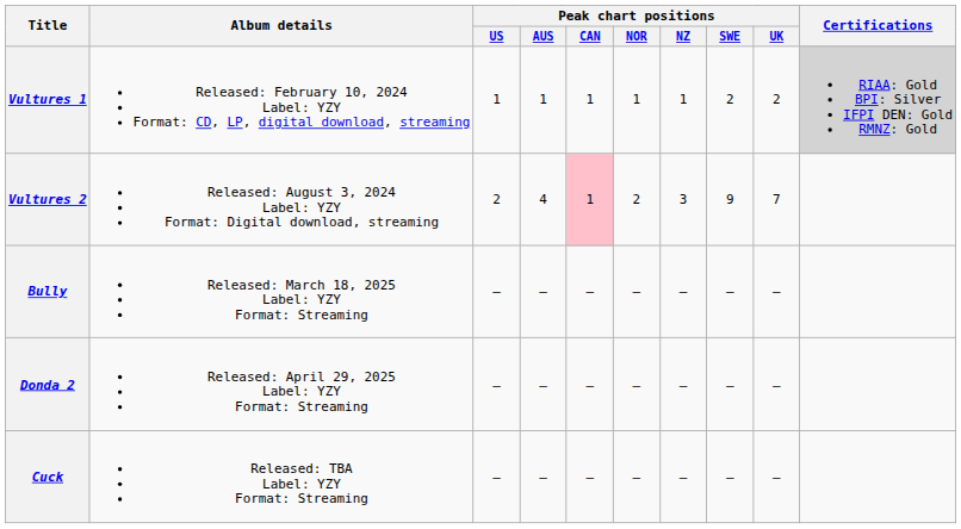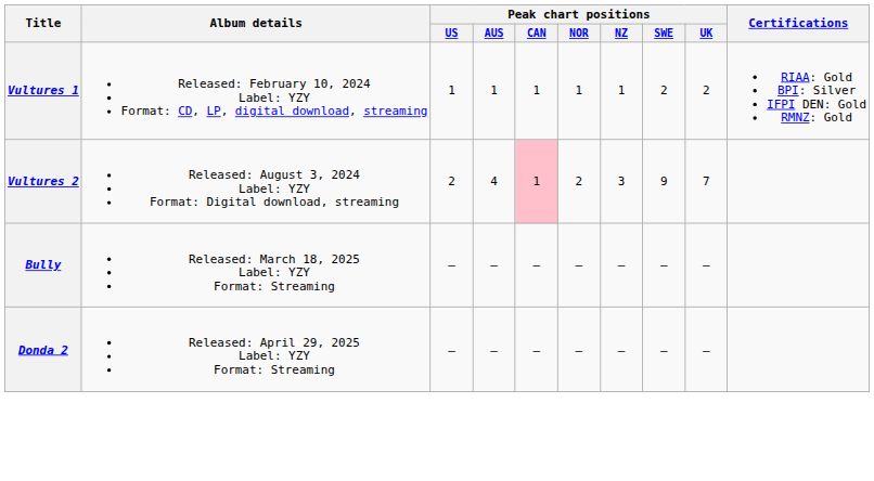Vultures 1 | Certifications: lightgrey background -> no background
- row: Cuck | Released: TBA Label: YZY Format: Streaming | — | — | — | — | — | — | —
